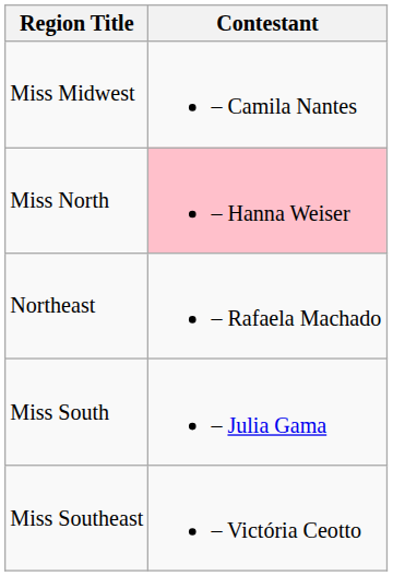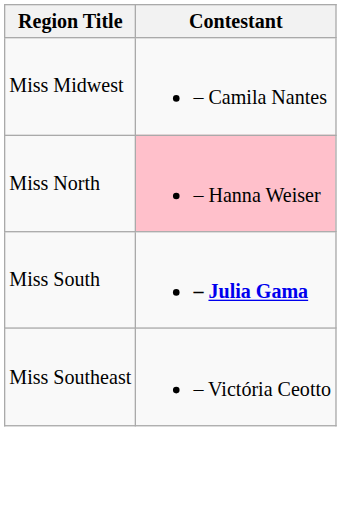- row: Northeast | – Rafaela Machado
Miss South | Contestant: normal -> bold
